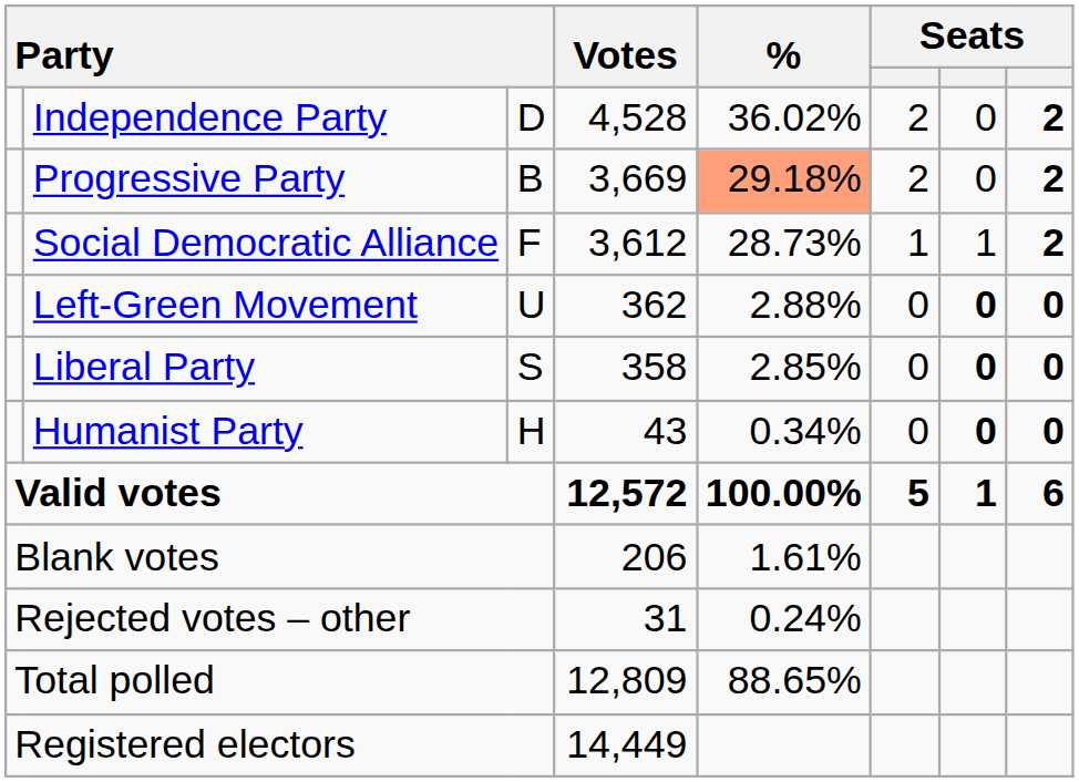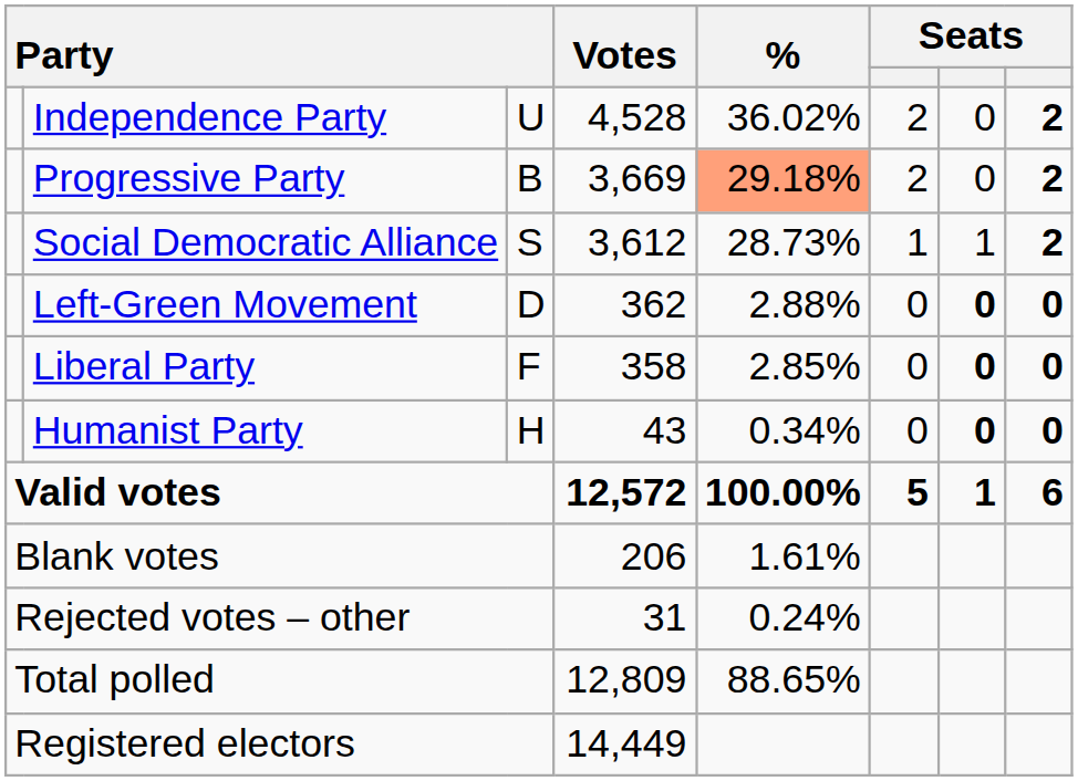Independence Party | column 3: D -> U
Social Democratic Alliance | column 3: F -> S
Left-Green Movement | column 3: U -> D
Liberal Party | column 3: S -> F
